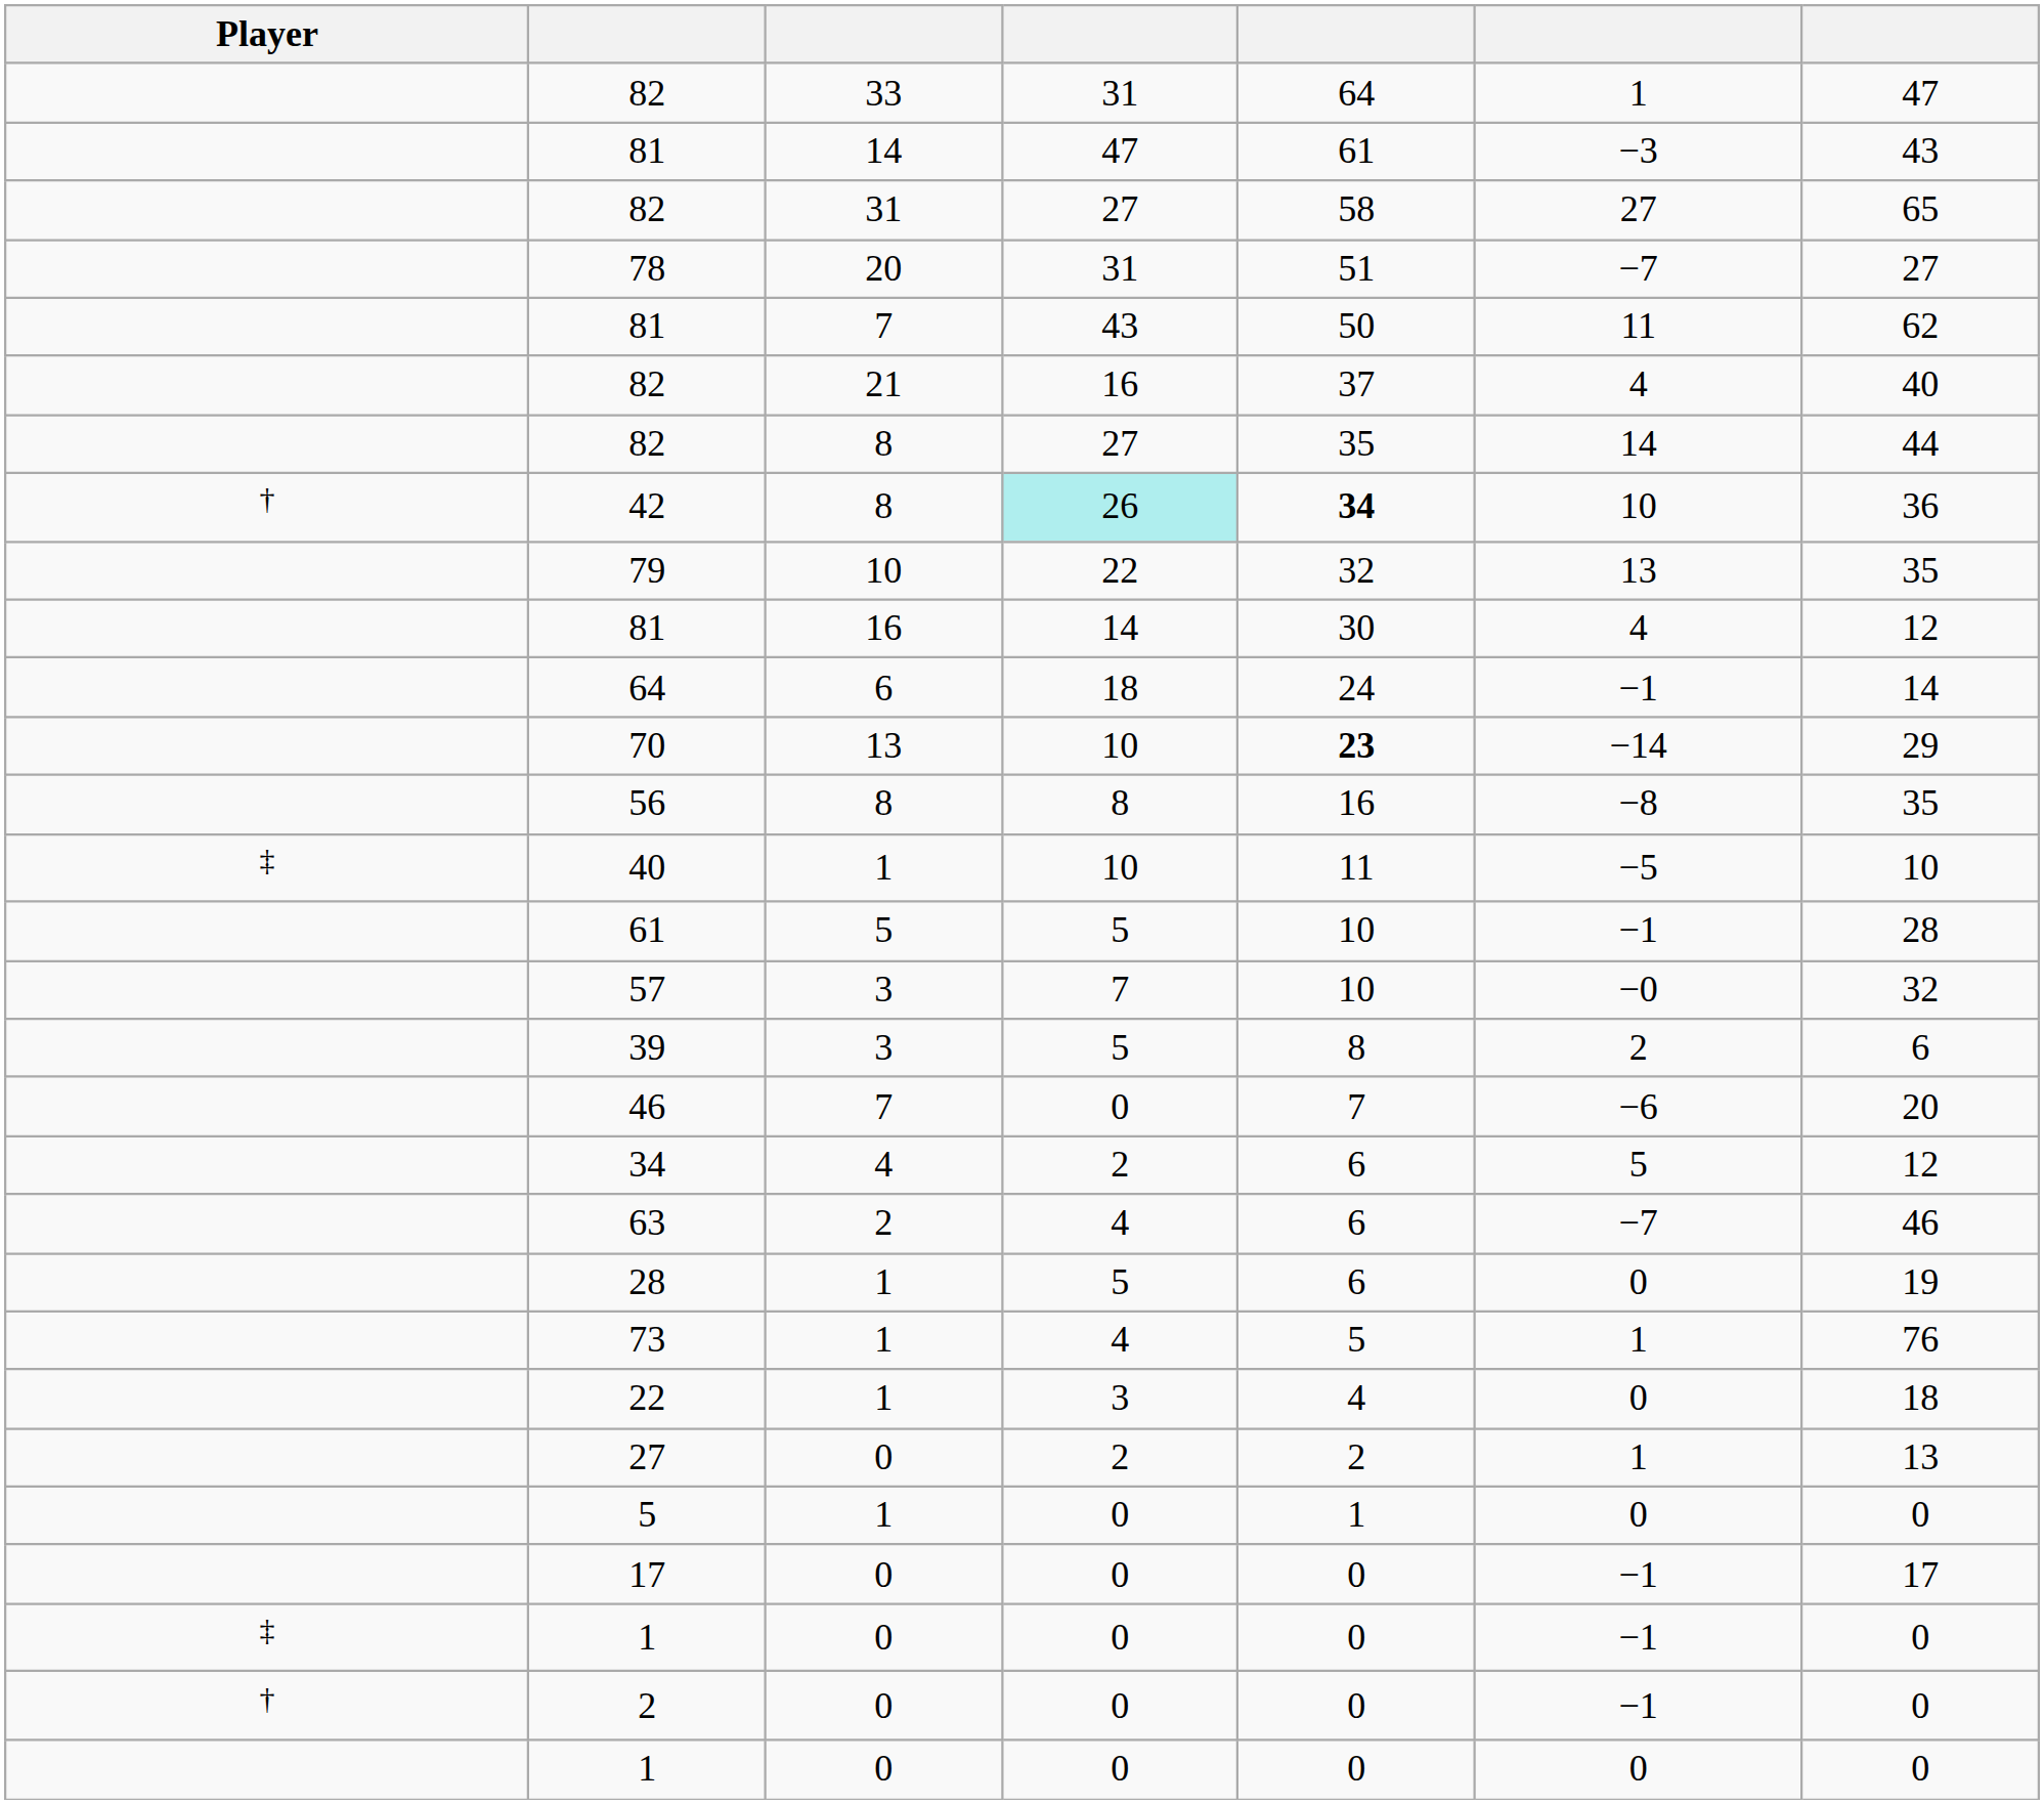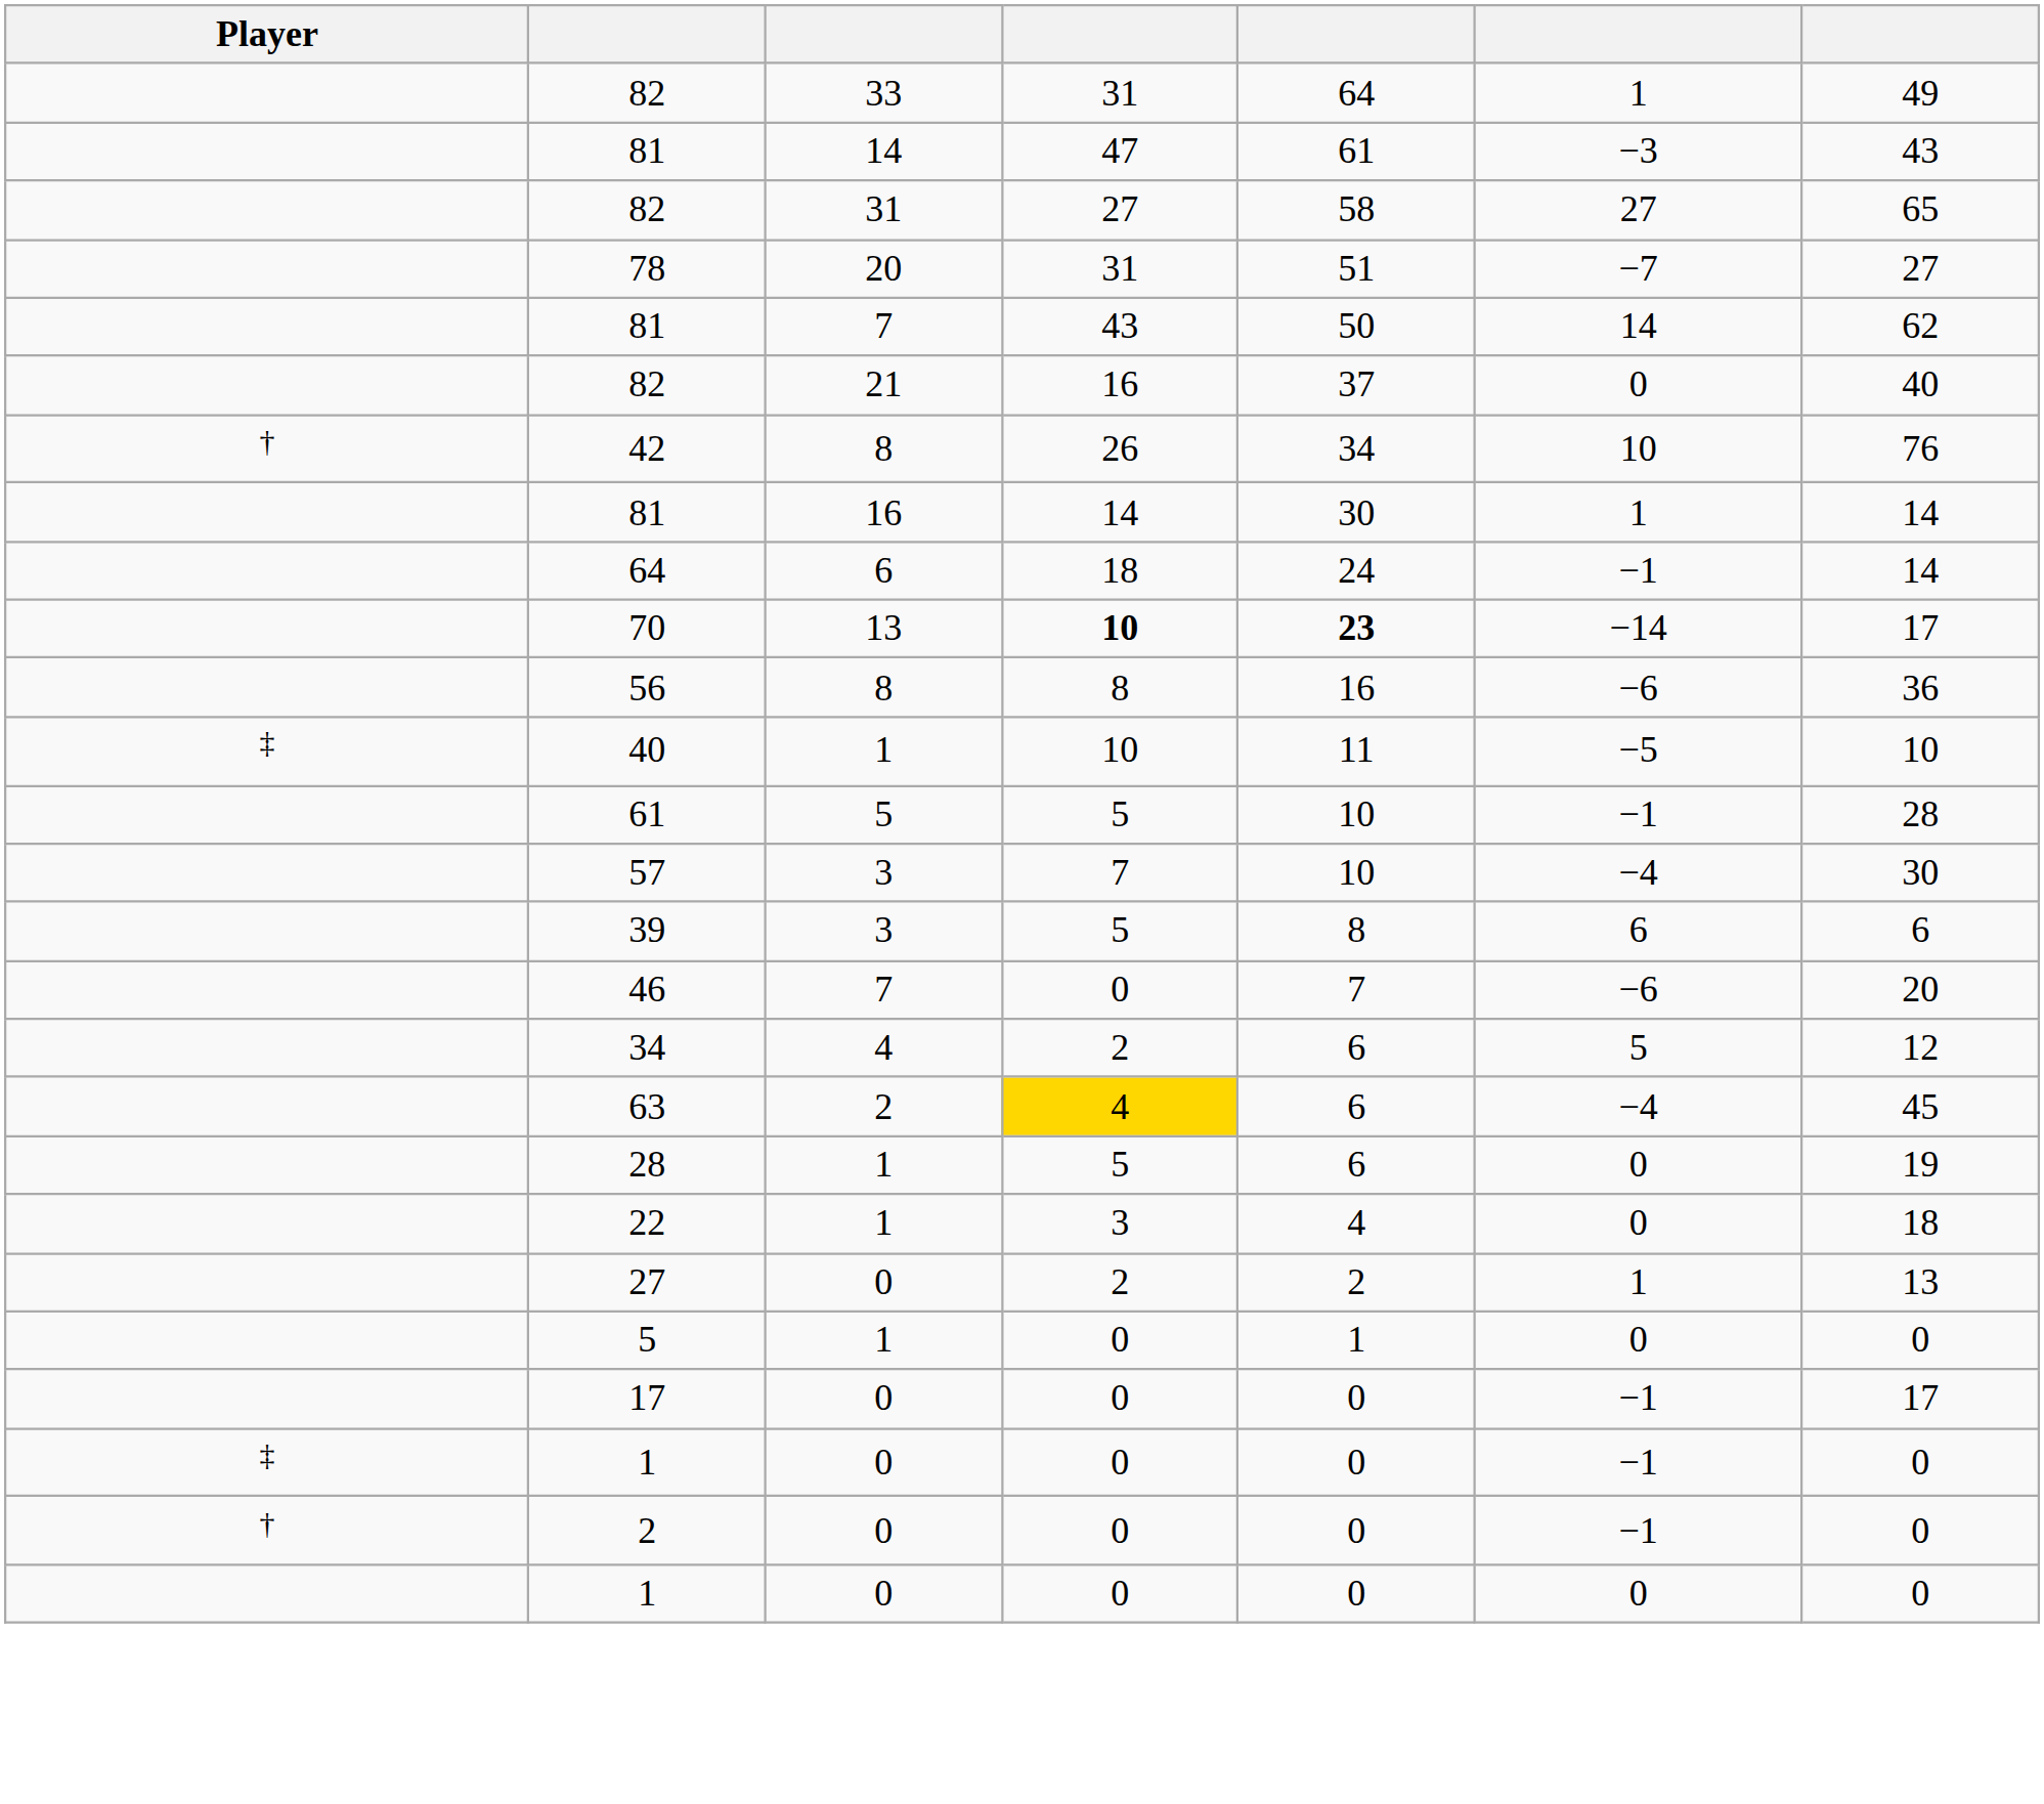82 / 33 | column 7: 47 -> 49
81 / 7 | column 6: 11 -> 14
82 / 21 | column 6: 4 -> 0
- row: 82 | 8 | 27 | 35 | 14 | 44
42 | column 4: paleturquoise background -> no background
42 | column 5: bold -> normal
42 | column 7: 36 -> 76
- row: 79 | 10 | 22 | 32 | 13 | 35
81 / 16 | column 6: 4 -> 1
81 / 16 | column 7: 12 -> 14
70 | column 4: normal -> bold
70 | column 7: 29 -> 17
56 | column 6: −8 -> −6
56 | column 7: 35 -> 36
57 | column 6: −0 -> −4
57 | column 7: 32 -> 30
39 | column 6: 2 -> 6
63 | column 4: no background -> gold background
63 | column 6: −7 -> −4
63 | column 7: 46 -> 45
- row: 73 | 1 | 4 | 5 | 1 | 76
